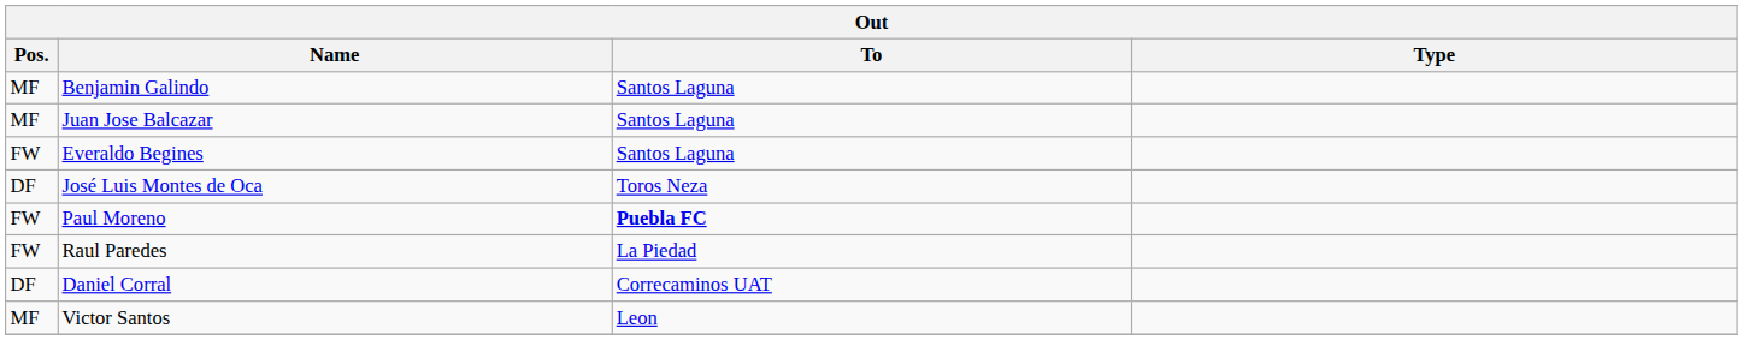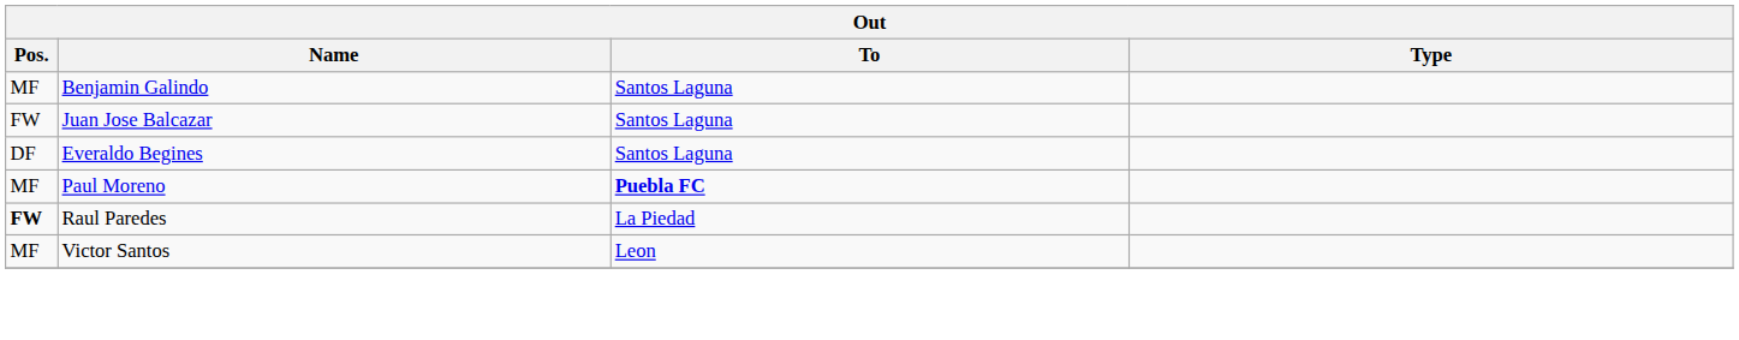Juan Jose Balcazar | Pos.: MF -> FW
Everaldo Begines | Pos.: FW -> DF
- row: DF | José Luis Montes de Oca | Toros Neza
Paul Moreno | Pos.: FW -> MF
Raul Paredes | Pos.: normal -> bold
- row: DF | Daniel Corral | Correcaminos UAT
